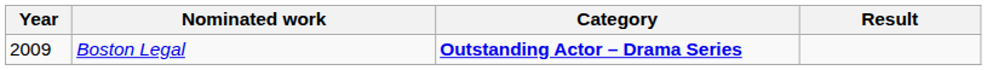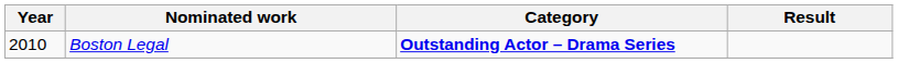Boston Legal | Year: 2009 -> 2010
